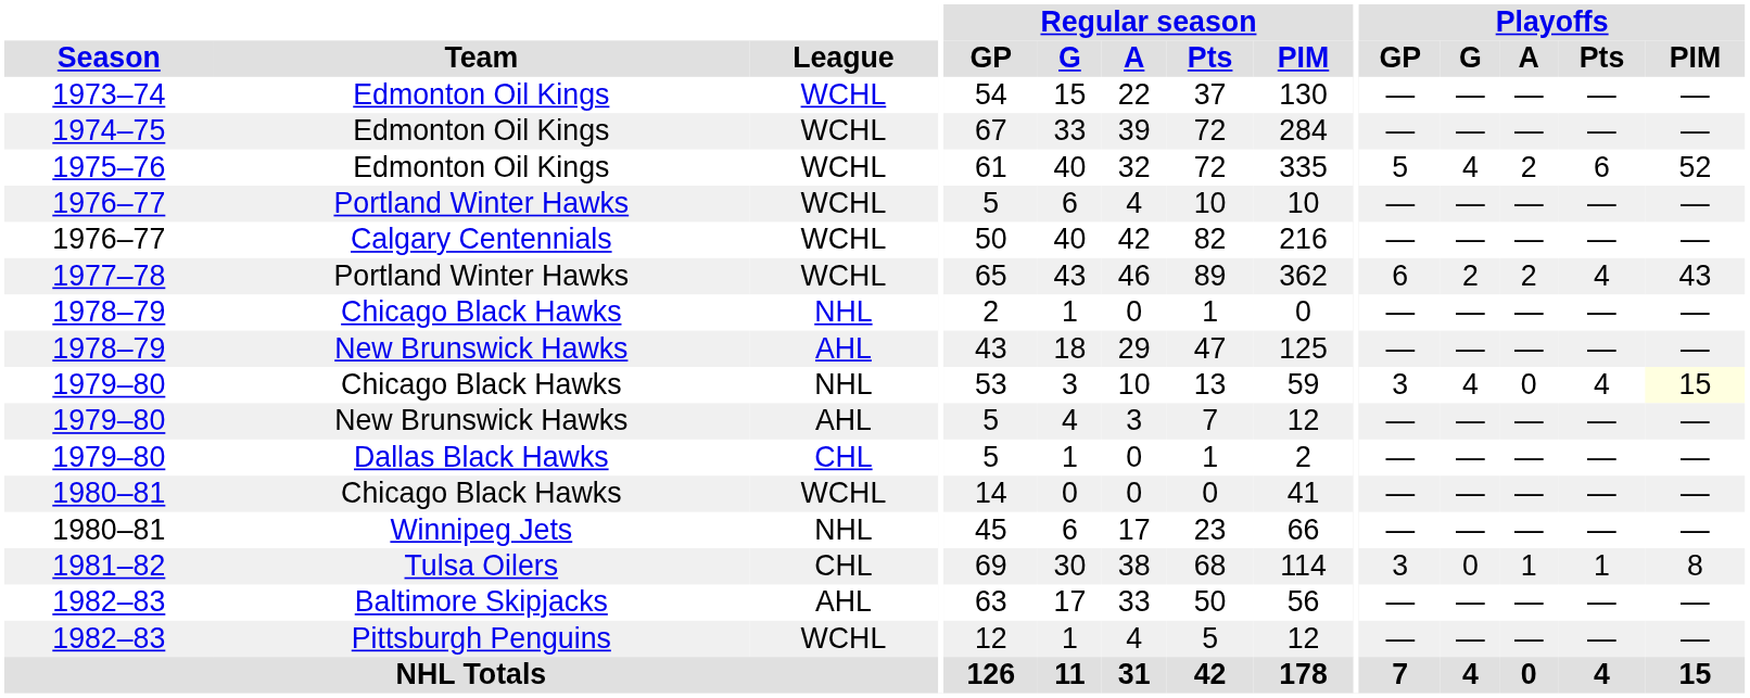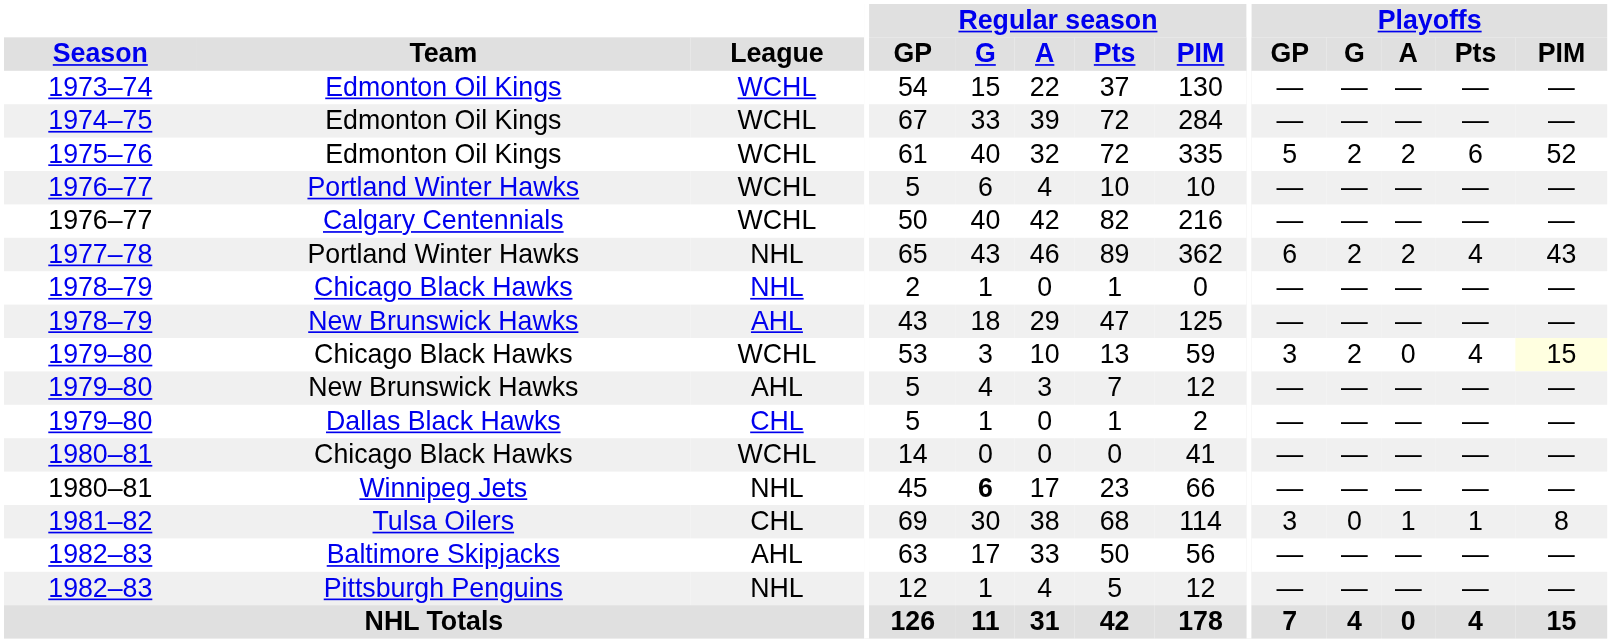1975–76 | Playoffs / G: 4 -> 2
1977–78 | League: WCHL -> NHL
1979–80 / Chicago Black Hawks | League: NHL -> WCHL
1979–80 / Chicago Black Hawks | Playoffs / G: 4 -> 2
1980–81 / Winnipeg Jets | Regular season / G: normal -> bold
1982–83 / Pittsburgh Penguins | League: WCHL -> NHL
